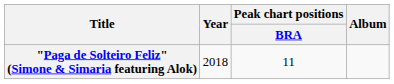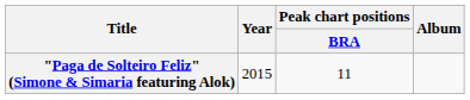"Paga de Solteiro Feliz" (Simone & Simaria featuring Alok) | Year: 2018 -> 2015
